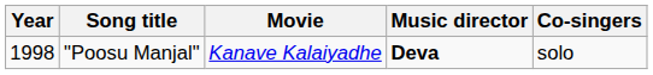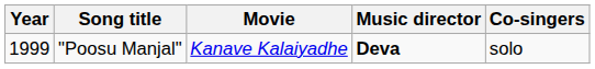"Poosu Manjal" | Year: 1998 -> 1999
